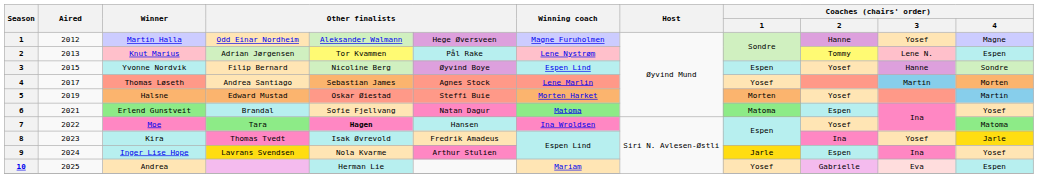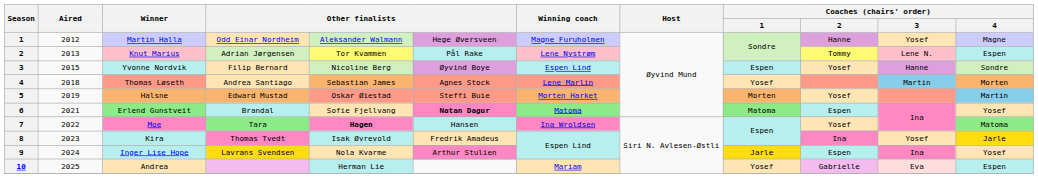Thomas Løseth | Aired: 2017 -> 2018
Erlend Gunstveit | column 6: normal -> bold
